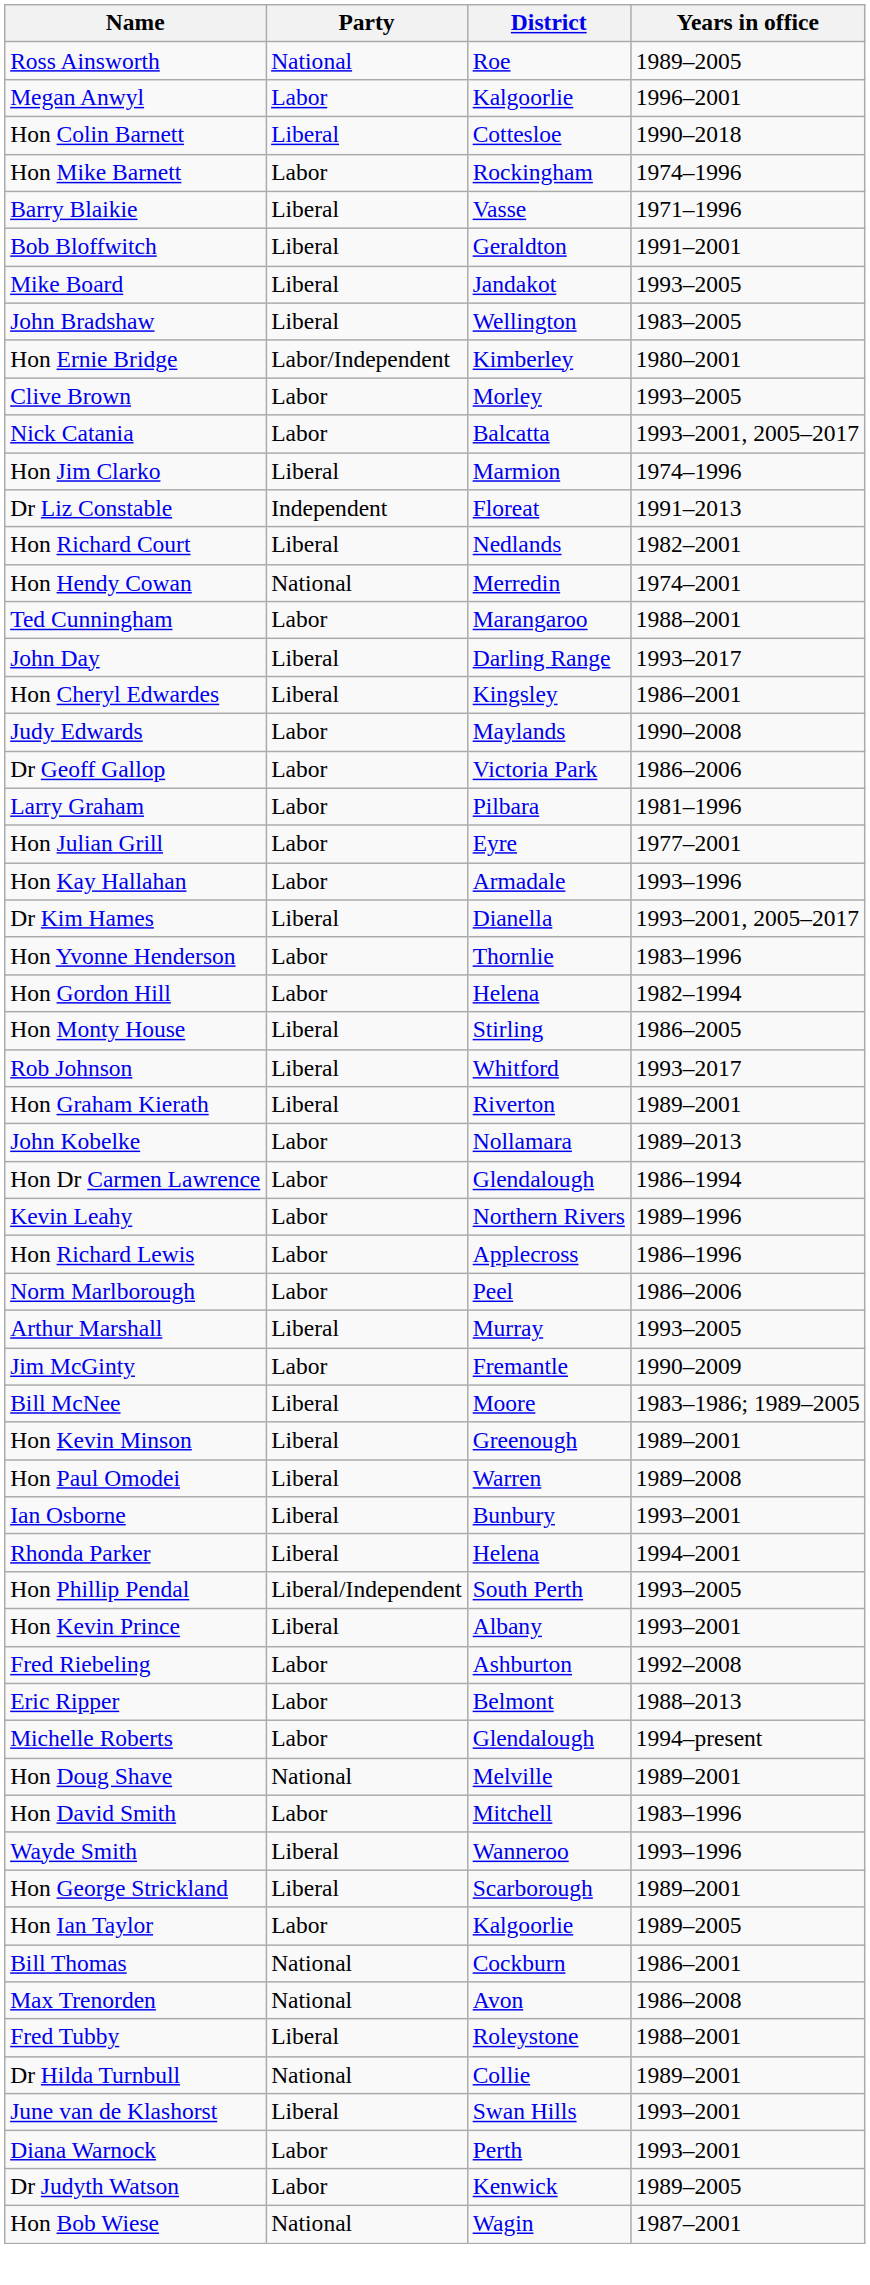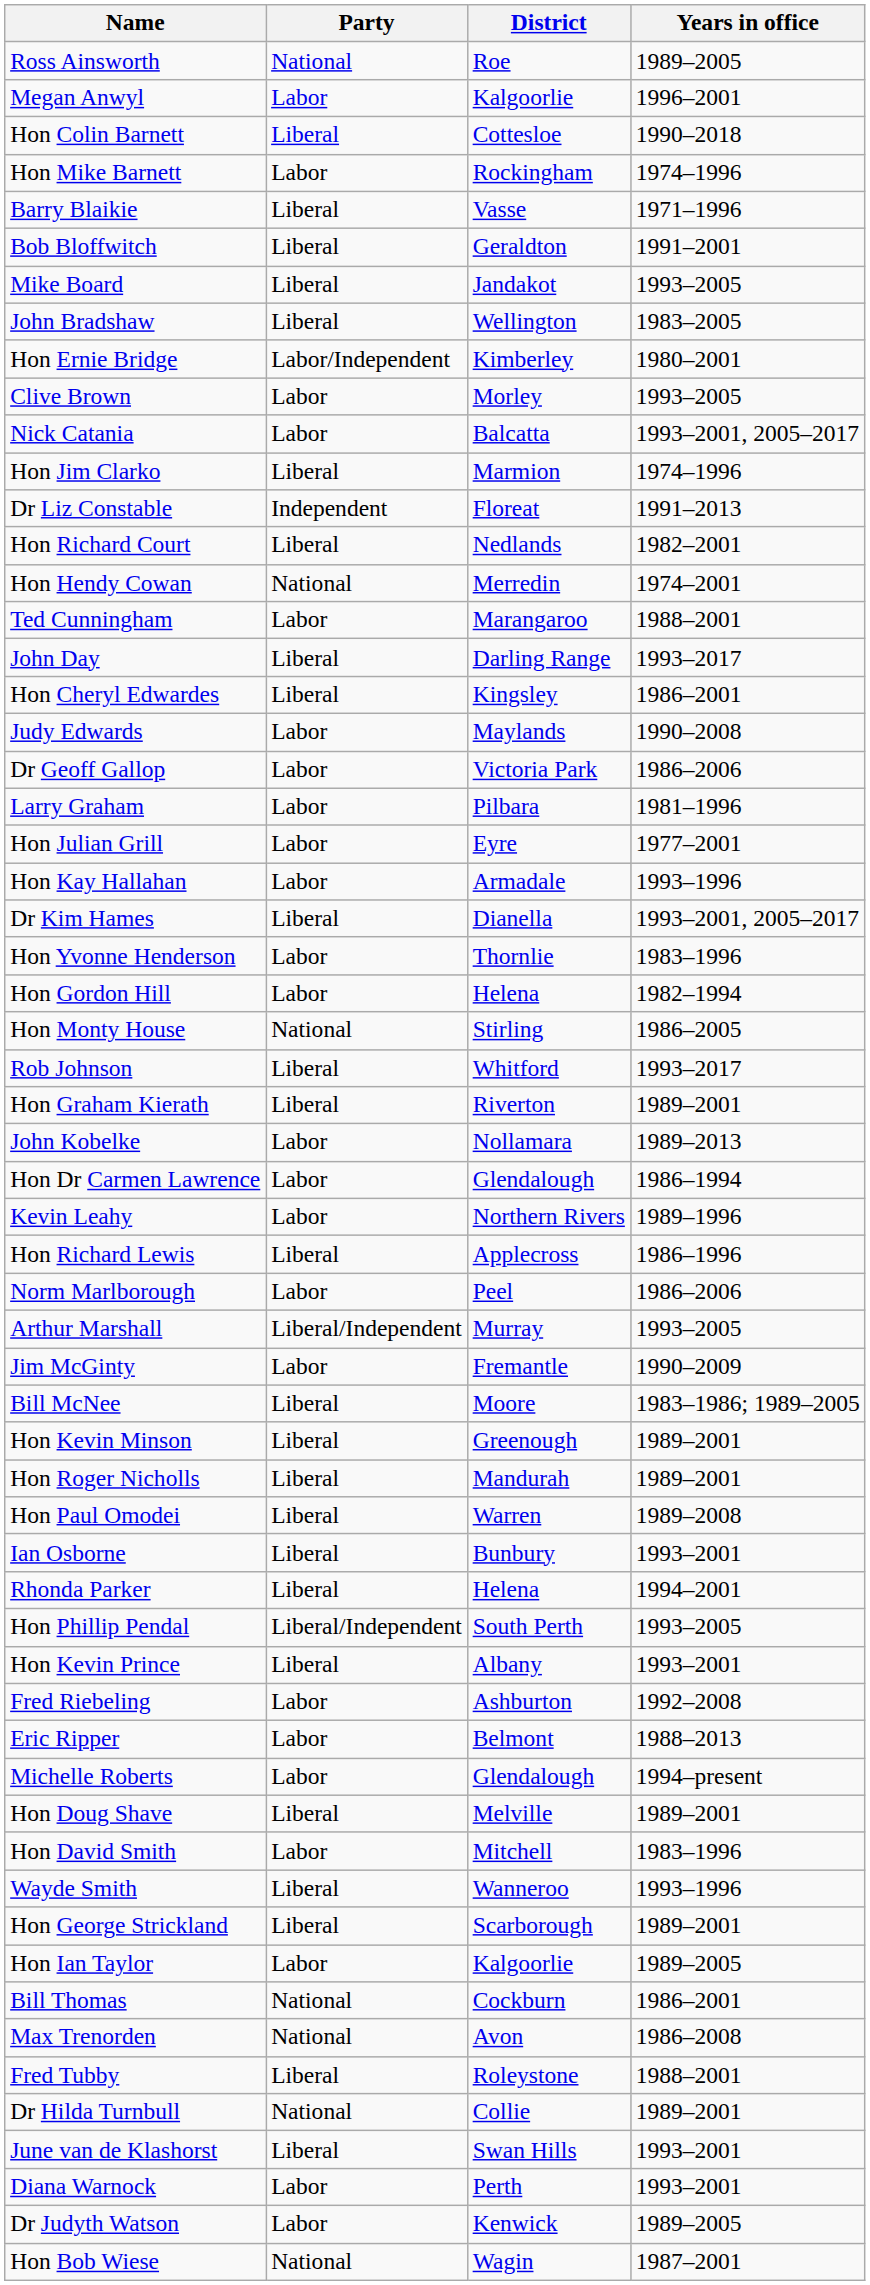Hon Monty House | Party: Liberal -> National
Hon Richard Lewis | Party: Labor -> Liberal
Arthur Marshall | Party: Liberal -> Liberal/Independent
+ row: Hon Roger Nicholls | Liberal | Mandurah | 1989–2001
Hon Doug Shave | Party: National -> Liberal
